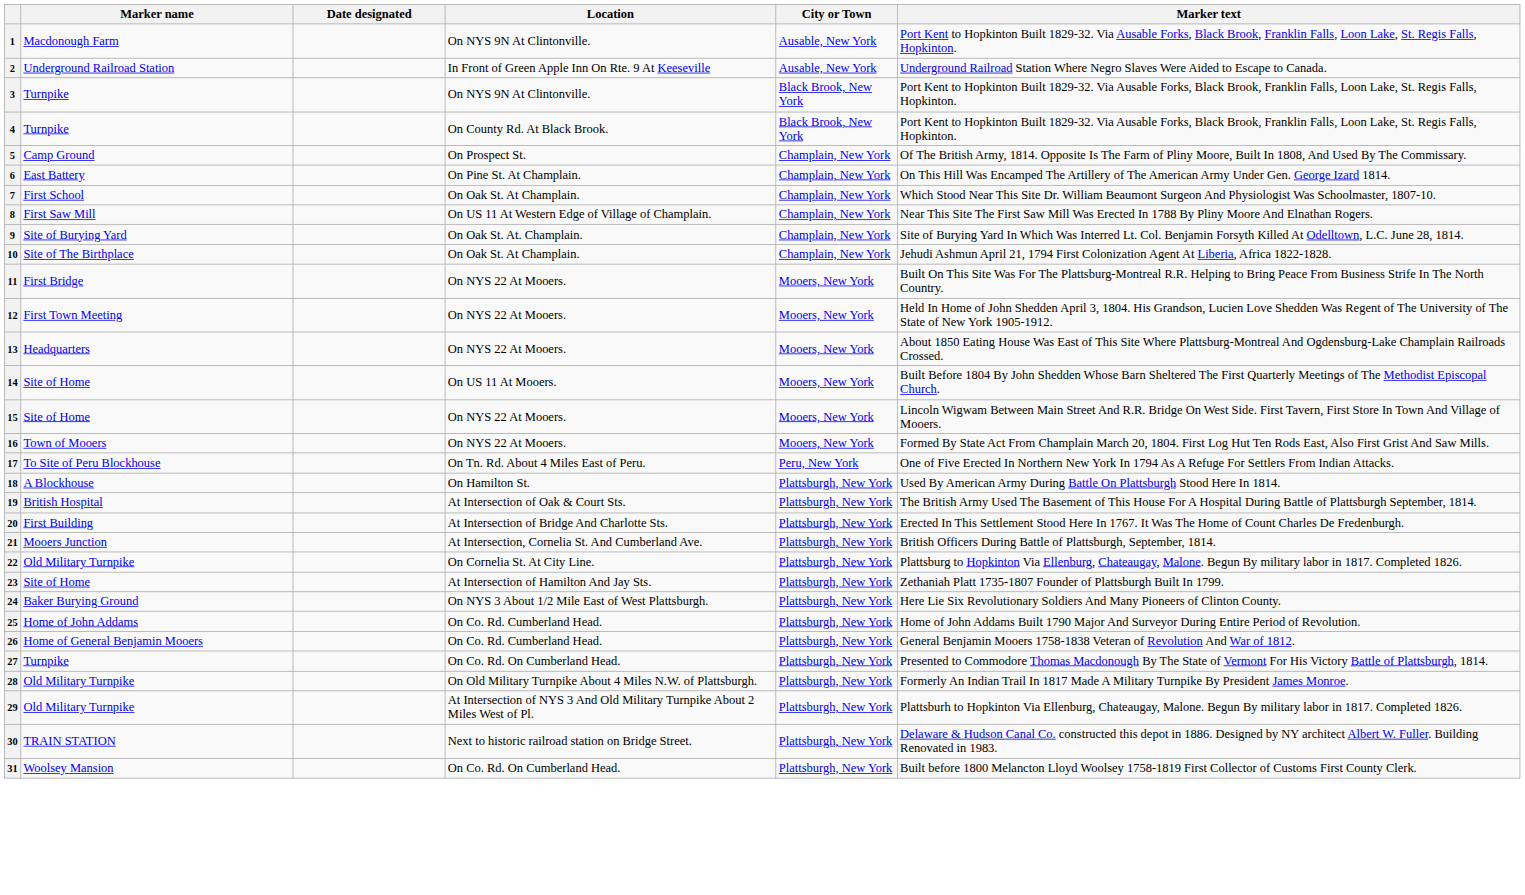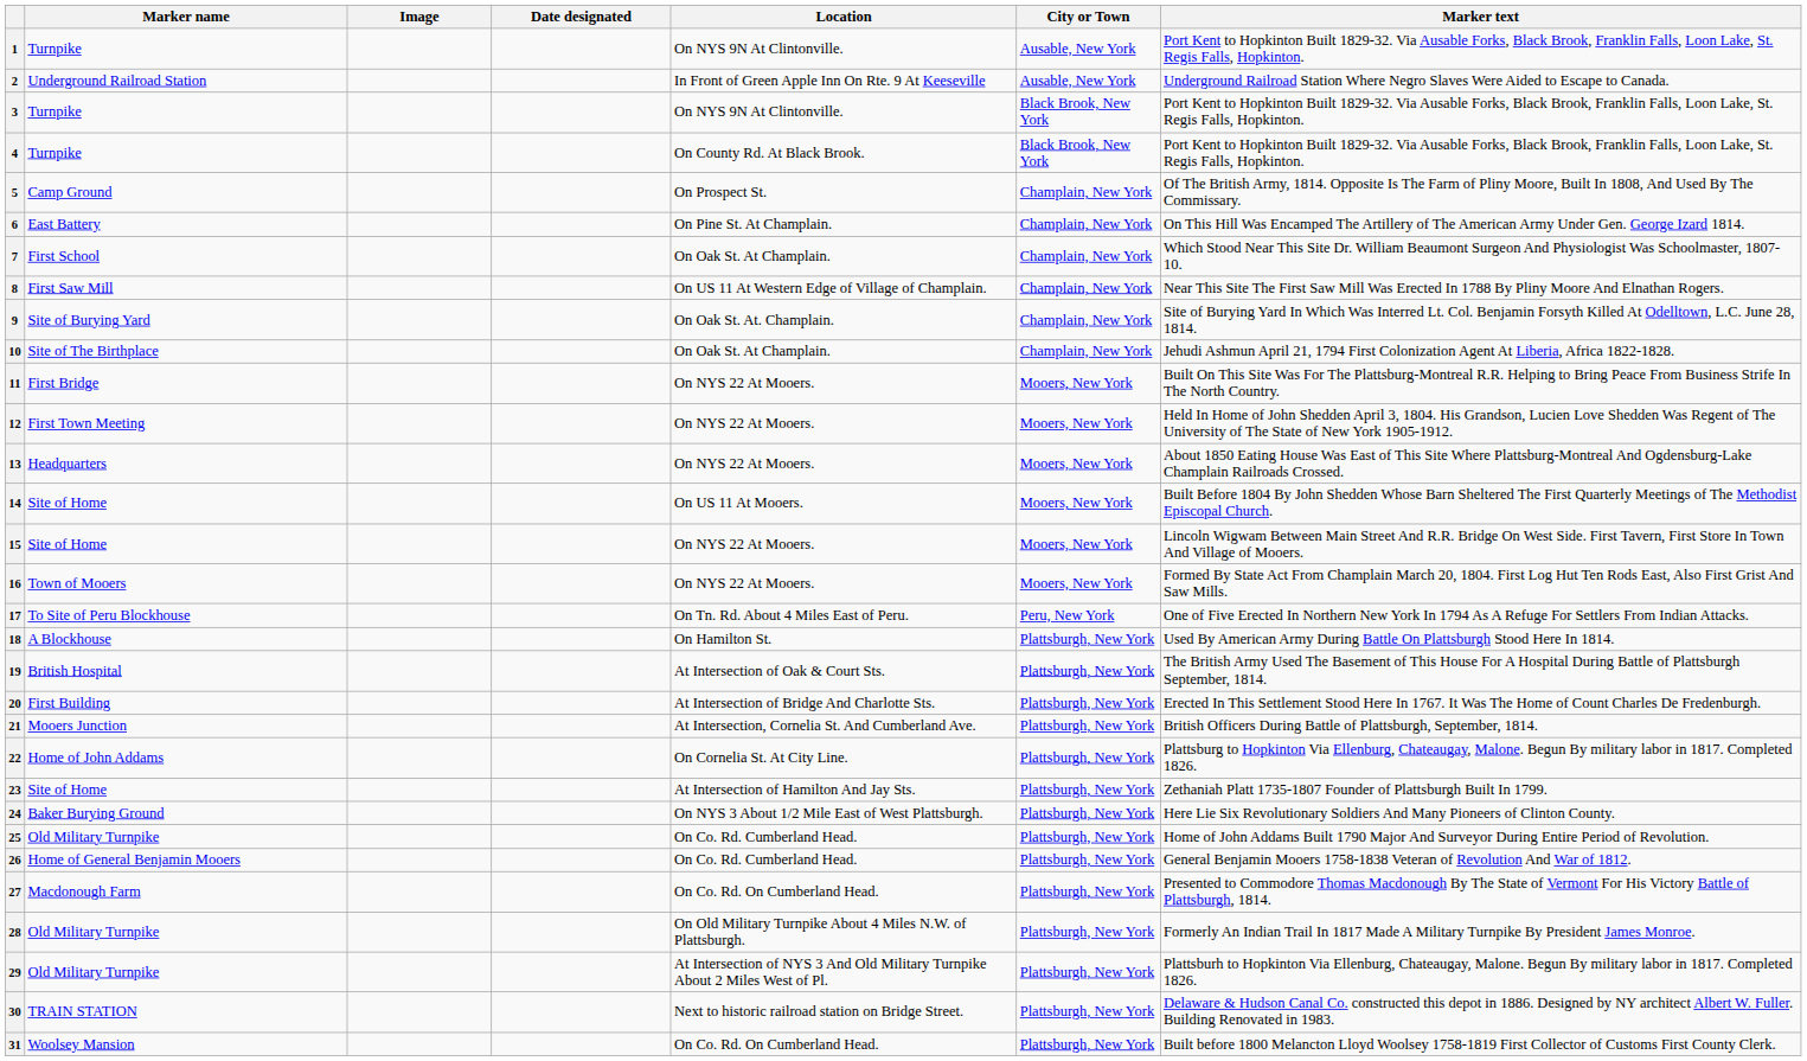+ column: Image
1 | Marker name: Macdonough Farm -> Turnpike
22 | Marker name: Old Military Turnpike -> Home of John Addams
25 | Marker name: Home of John Addams -> Old Military Turnpike
27 | Marker name: Turnpike -> Macdonough Farm
